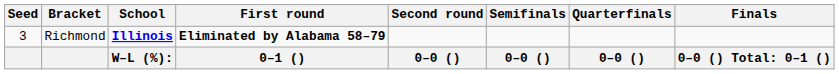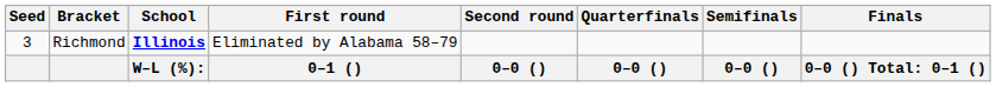columns swapped: Quarterfinals <-> Semifinals
Richmond | First round: bold -> normal
